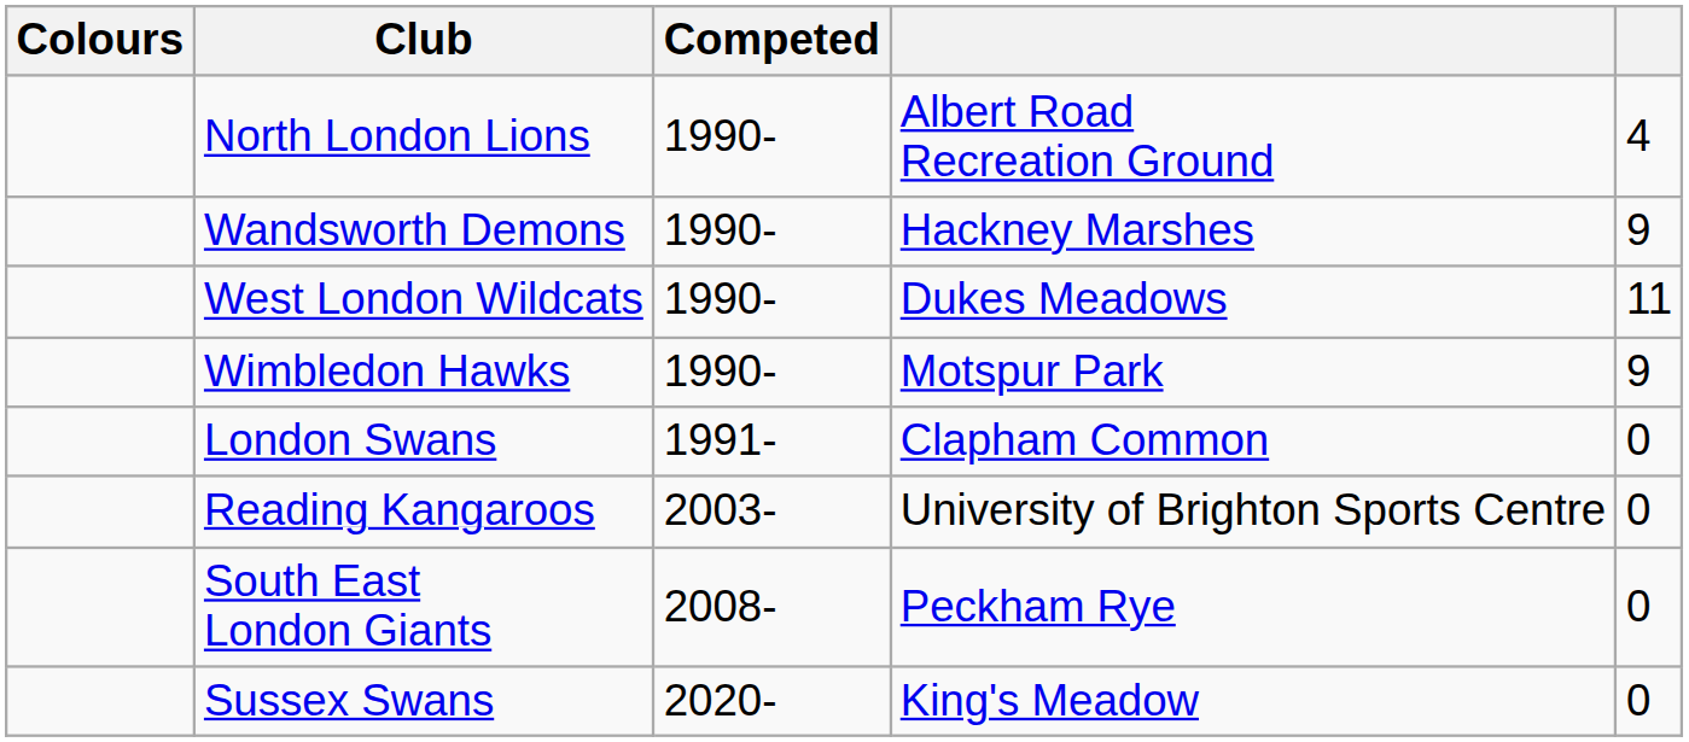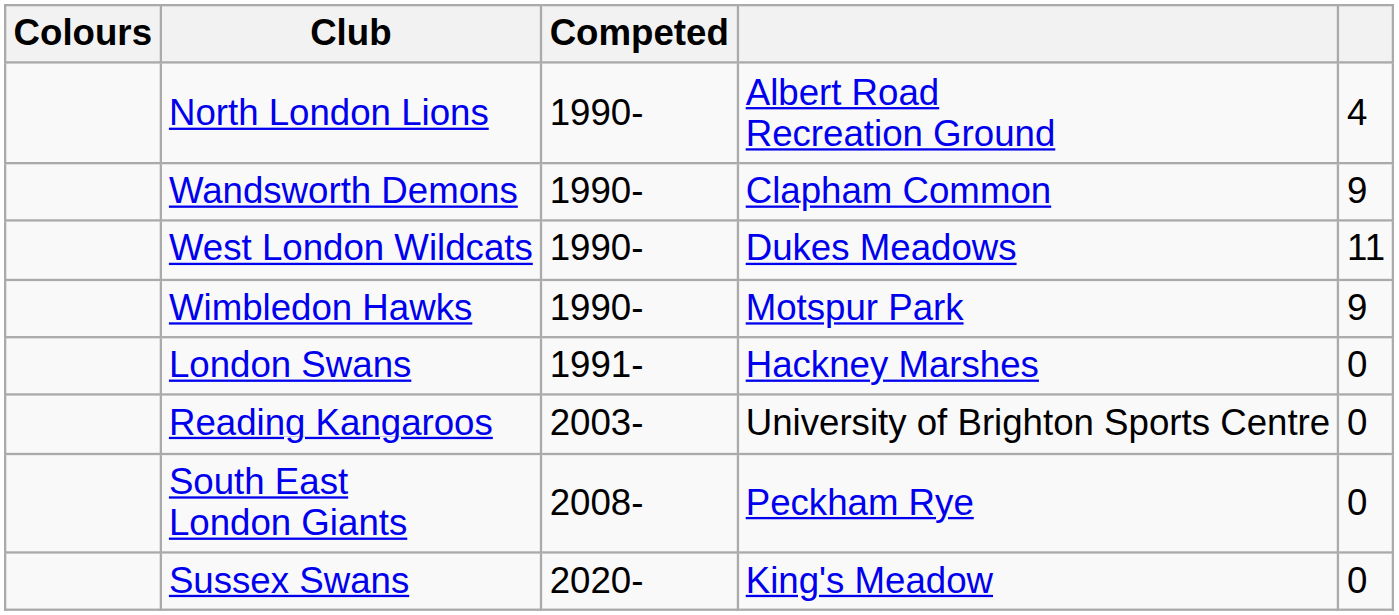Wandsworth Demons | column 4: Hackney Marshes -> Clapham Common
London Swans | column 4: Clapham Common -> Hackney Marshes
